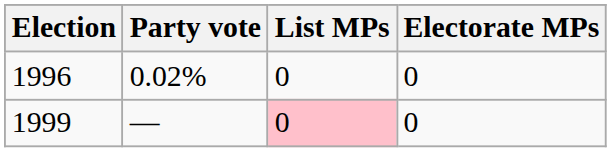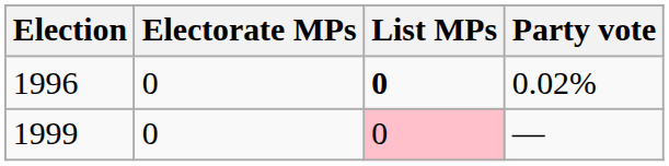columns swapped: Party vote <-> Electorate MPs
1996 | List MPs: normal -> bold
